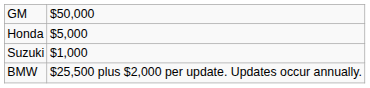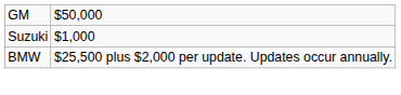- row: Honda | $5,000
